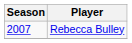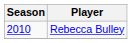Rebecca Bulley | Season: 2007 -> 2010
